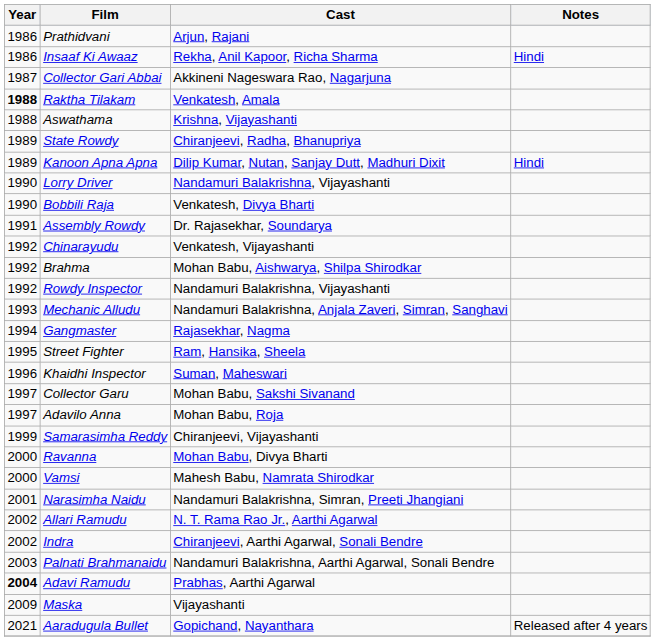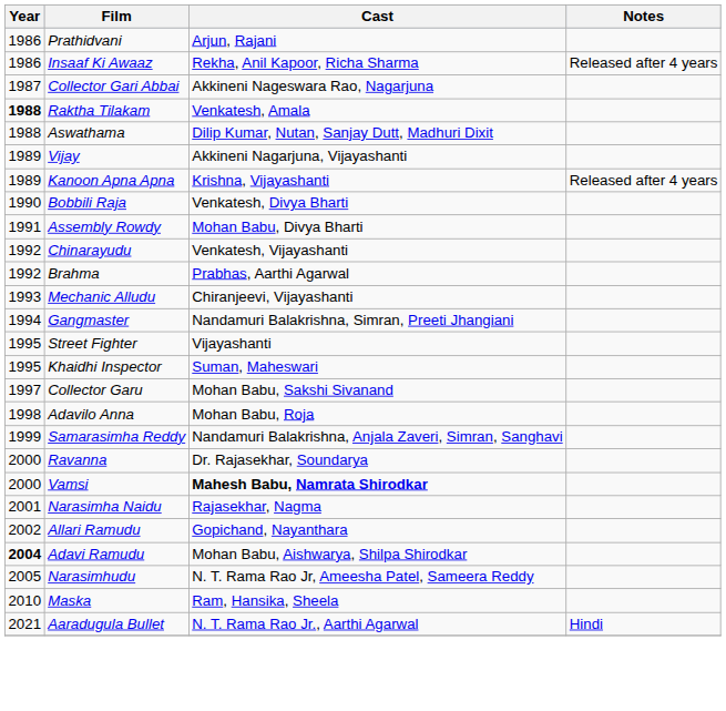Insaaf Ki Awaaz | Notes: Hindi -> Released after 4 years
Aswathama | Cast: Krishna, Vijayashanti -> Dilip Kumar, Nutan, Sanjay Dutt, Madhuri Dixit
+ row: 1989 | Vijay | Akkineni Nagarjuna, Vijayashanti
- row: 1989 | State Rowdy | Chiranjeevi, Radha, Bhanupriya
Kanoon Apna Apna | Cast: Dilip Kumar, Nutan, Sanjay Dutt, Madhuri Dixit -> Krishna, Vijayashanti
Kanoon Apna Apna | Notes: Hindi -> Released after 4 years
- row: 1990 | Lorry Driver | Nandamuri Balakrishna, Vijayashanti
Assembly Rowdy | Cast: Dr. Rajasekhar, Soundarya -> Mohan Babu, Divya Bharti
Brahma | Cast: Mohan Babu, Aishwarya, Shilpa Shirodkar -> Prabhas, Aarthi Agarwal
- row: 1992 | Rowdy Inspector | Nandamuri Balakrishna, Vijayashanti
Mechanic Alludu | Cast: Nandamuri Balakrishna, Anjala Zaveri, Simran, Sanghavi -> Chiranjeevi, Vijayashanti
Gangmaster | Cast: Rajasekhar, Nagma -> Nandamuri Balakrishna, Simran, Preeti Jhangiani
Street Fighter | Cast: Ram, Hansika, Sheela -> Vijayashanti
Khaidhi Inspector | Year: 1996 -> 1995
Adavilo Anna | Year: 1997 -> 1998
Samarasimha Reddy | Cast: Chiranjeevi, Vijayashanti -> Nandamuri Balakrishna, Anjala Zaveri, Simran, Sanghavi
Ravanna | Cast: Mohan Babu, Divya Bharti -> Dr. Rajasekhar, Soundarya
Vamsi | Cast: normal -> bold
Narasimha Naidu | Cast: Nandamuri Balakrishna, Simran, Preeti Jhangiani -> Rajasekhar, Nagma
Allari Ramudu | Cast: N. T. Rama Rao Jr., Aarthi Agarwal -> Gopichand, Nayanthara
- row: 2002 | Indra | Chiranjeevi, Aarthi Agarwal, Sonali Bendre
- row: 2003 | Palnati Brahmanaidu | Nandamuri Balakrishna, Aarthi Agarwal, Sonali Bendre
Adavi Ramudu | Cast: Prabhas, Aarthi Agarwal -> Mohan Babu, Aishwarya, Shilpa Shirodkar
+ row: 2005 | Narasimhudu | N. T. Rama Rao Jr, Ameesha Patel, Sameera Reddy
Maska | Year: 2009 -> 2010
Maska | Cast: Vijayashanti -> Ram, Hansika, Sheela
Aaradugula Bullet | Cast: Gopichand, Nayanthara -> N. T. Rama Rao Jr., Aarthi Agarwal
Aaradugula Bullet | Notes: Released after 4 years -> Hindi
